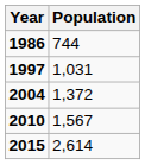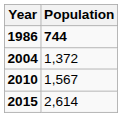1986 | Population: normal -> bold
- row: 1997 | 1,031
